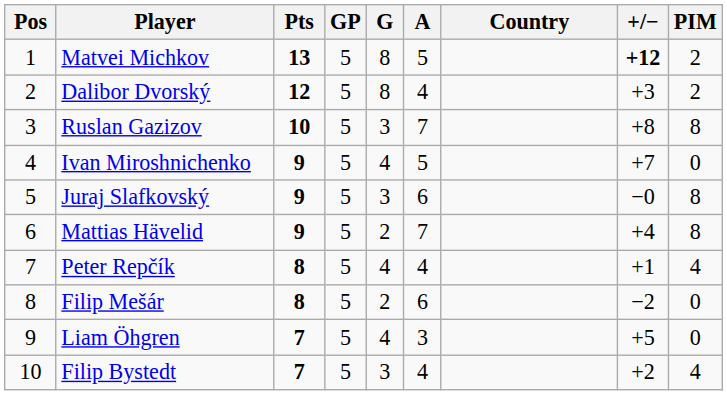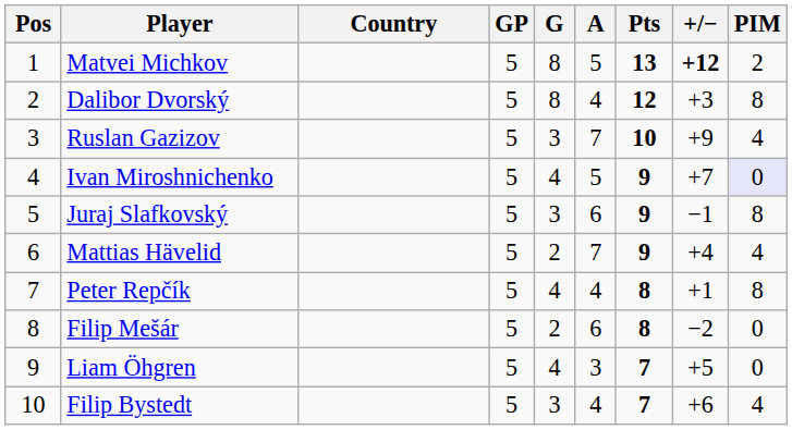columns swapped: Country <-> Pts
Dalibor Dvorský | PIM: 2 -> 8
Ruslan Gazizov | +/−: +8 -> +9
Ruslan Gazizov | PIM: 8 -> 4
Ivan Miroshnichenko | PIM: no background -> lavender background
Juraj Slafkovský | +/−: −0 -> −1
Mattias Hävelid | PIM: 8 -> 4
Peter Repčík | PIM: 4 -> 8
Filip Bystedt | +/−: +2 -> +6
